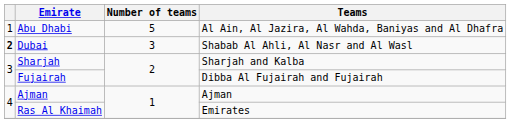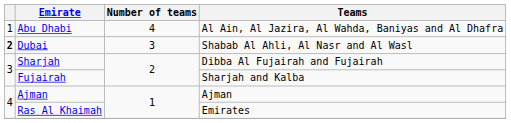Abu Dhabi | Number of teams: 5 -> 4
Sharjah | Teams: Sharjah and Kalba -> Dibba Al Fujairah and Fujairah
Fujairah | Teams: Dibba Al Fujairah and Fujairah -> Sharjah and Kalba
